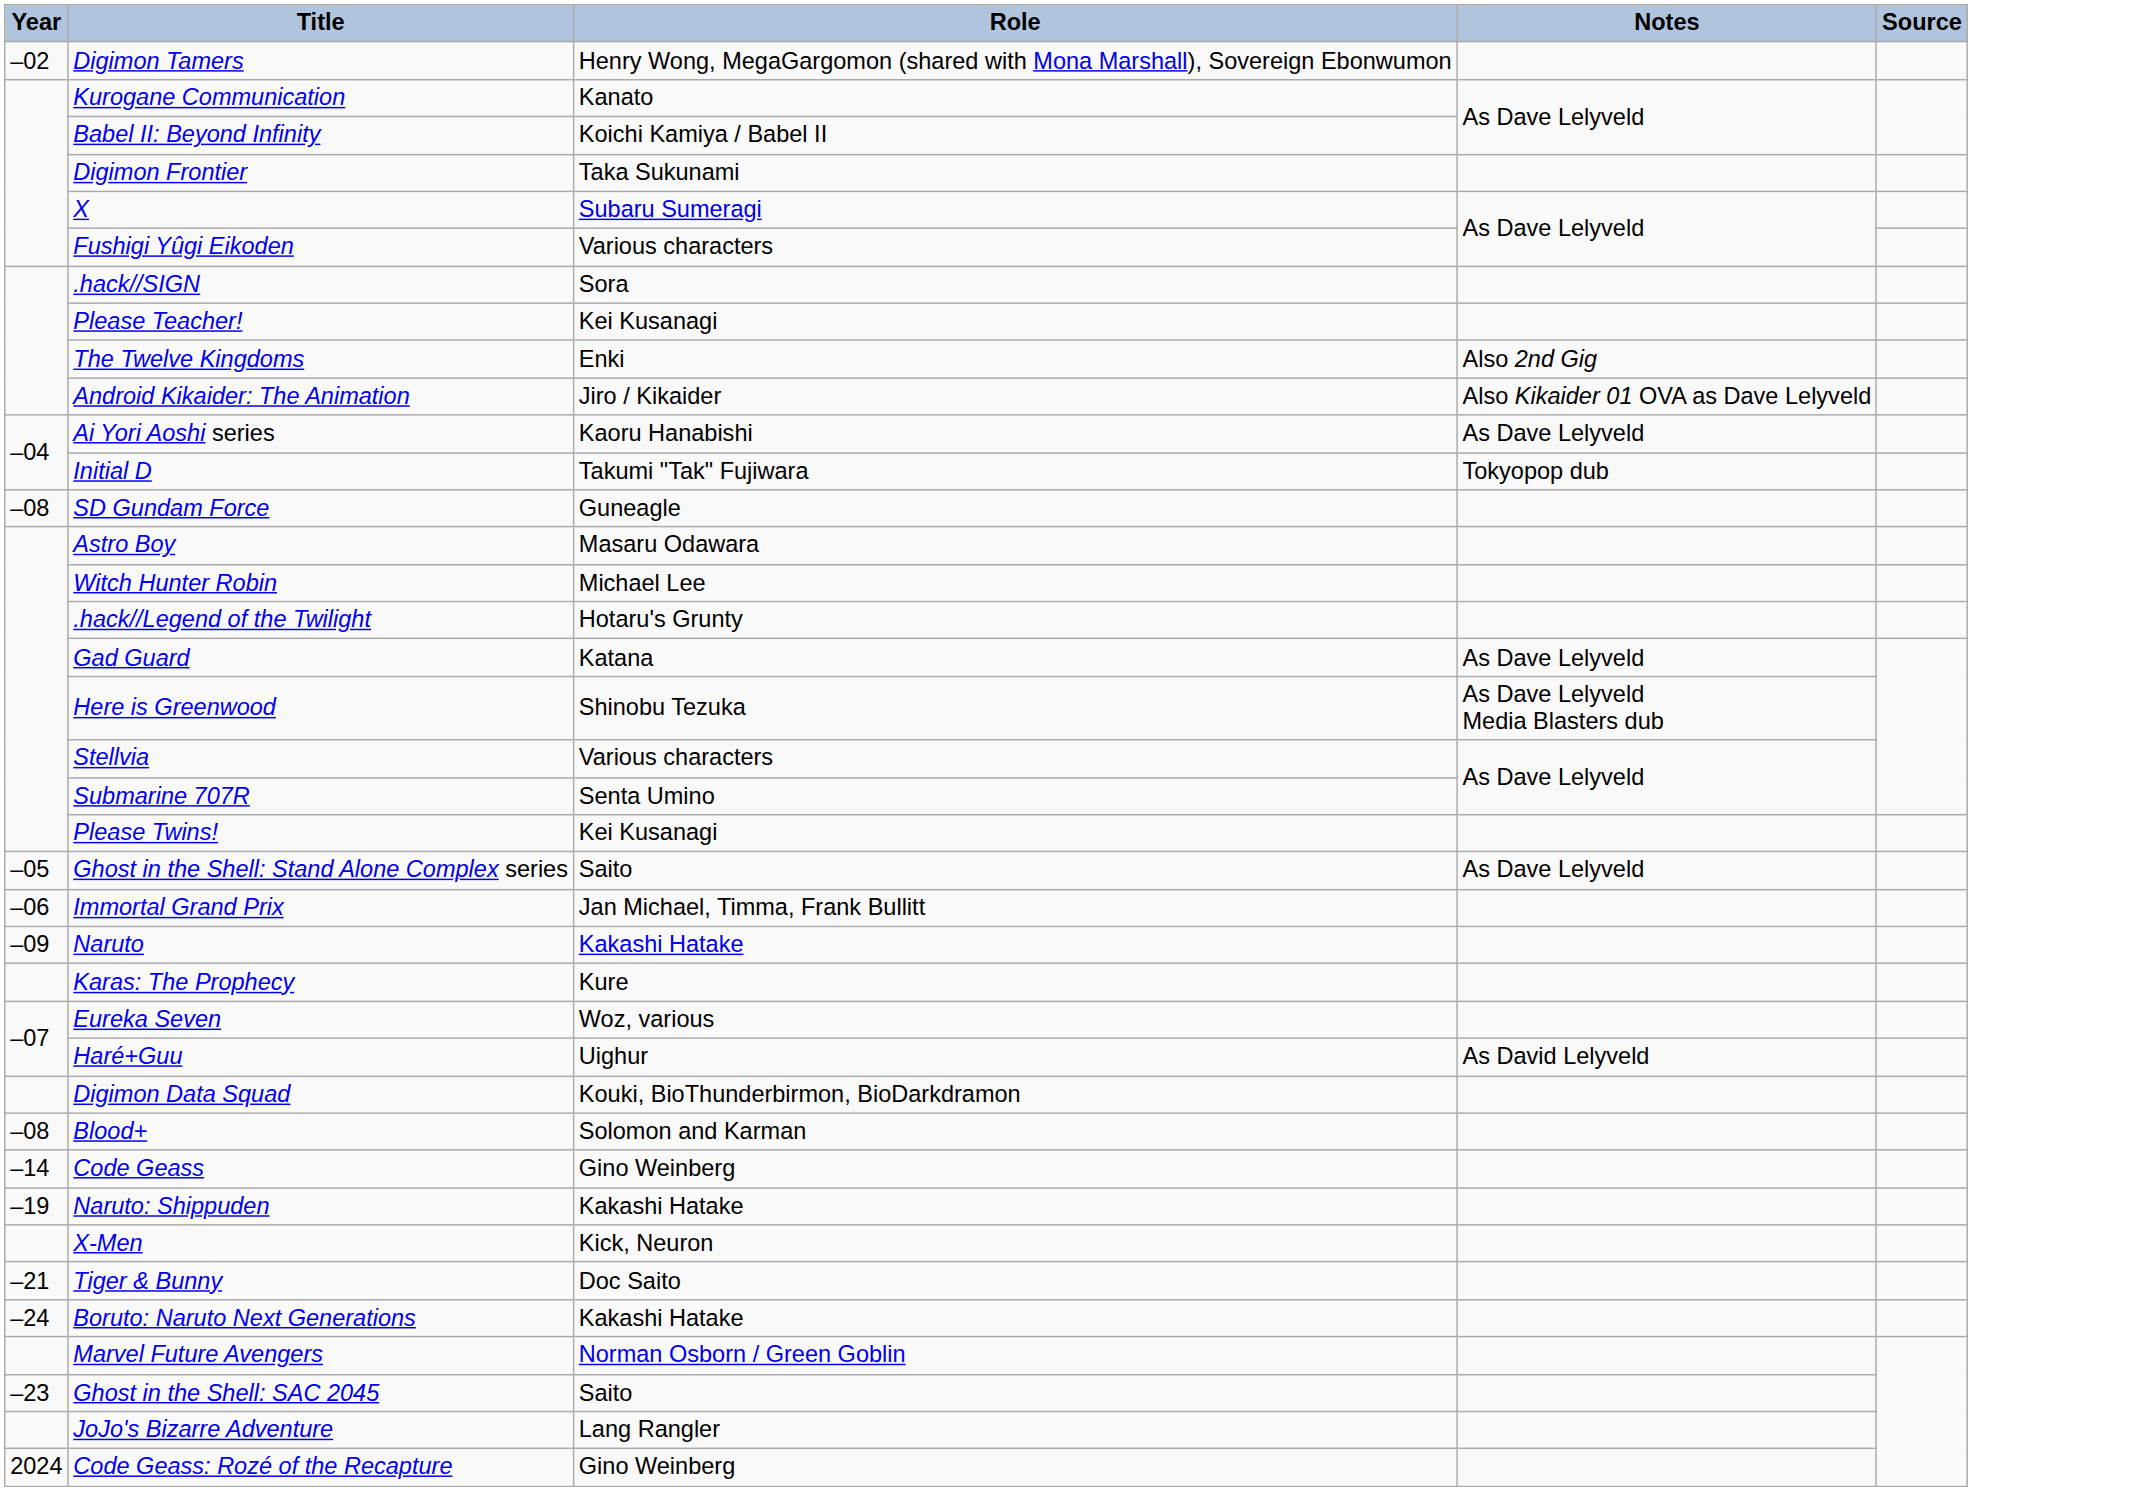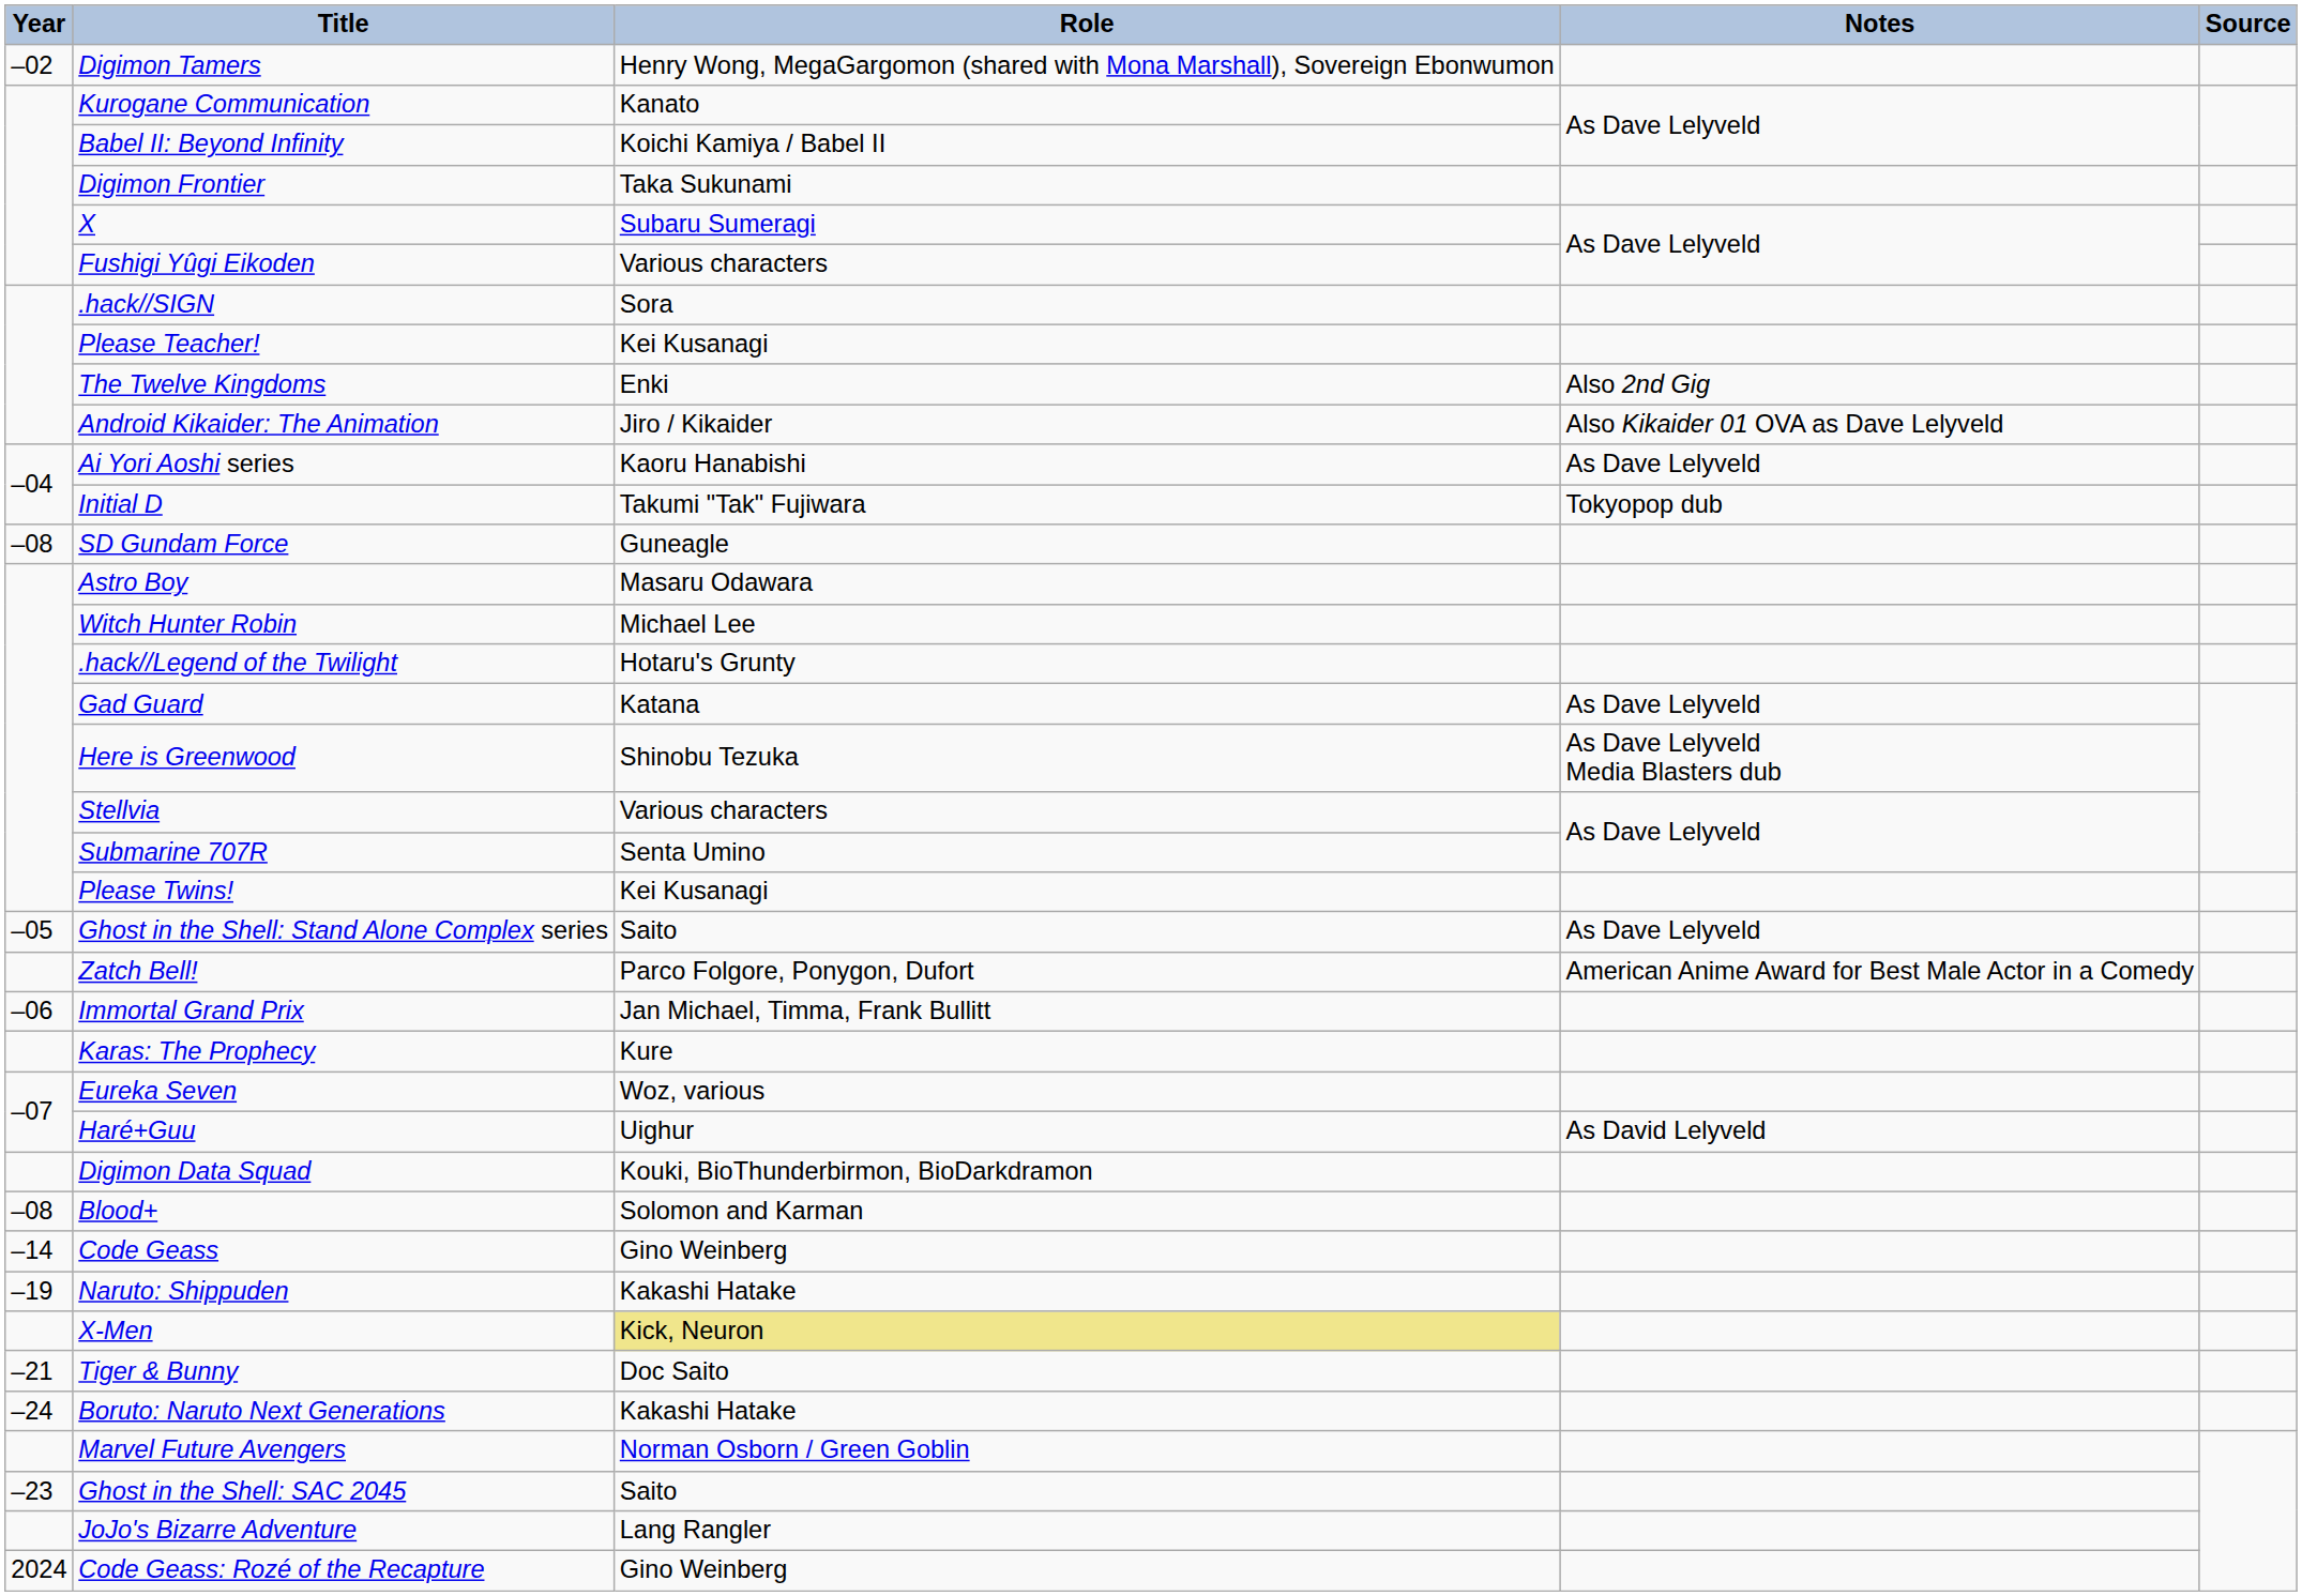+ row: Zatch Bell! | Parco Folgore, Ponygon, Dufort | American Anime Award for Best Male Actor in a Comedy
- row: –09 | Naruto | Kakashi Hatake
X-Men | Role: no background -> khaki background
